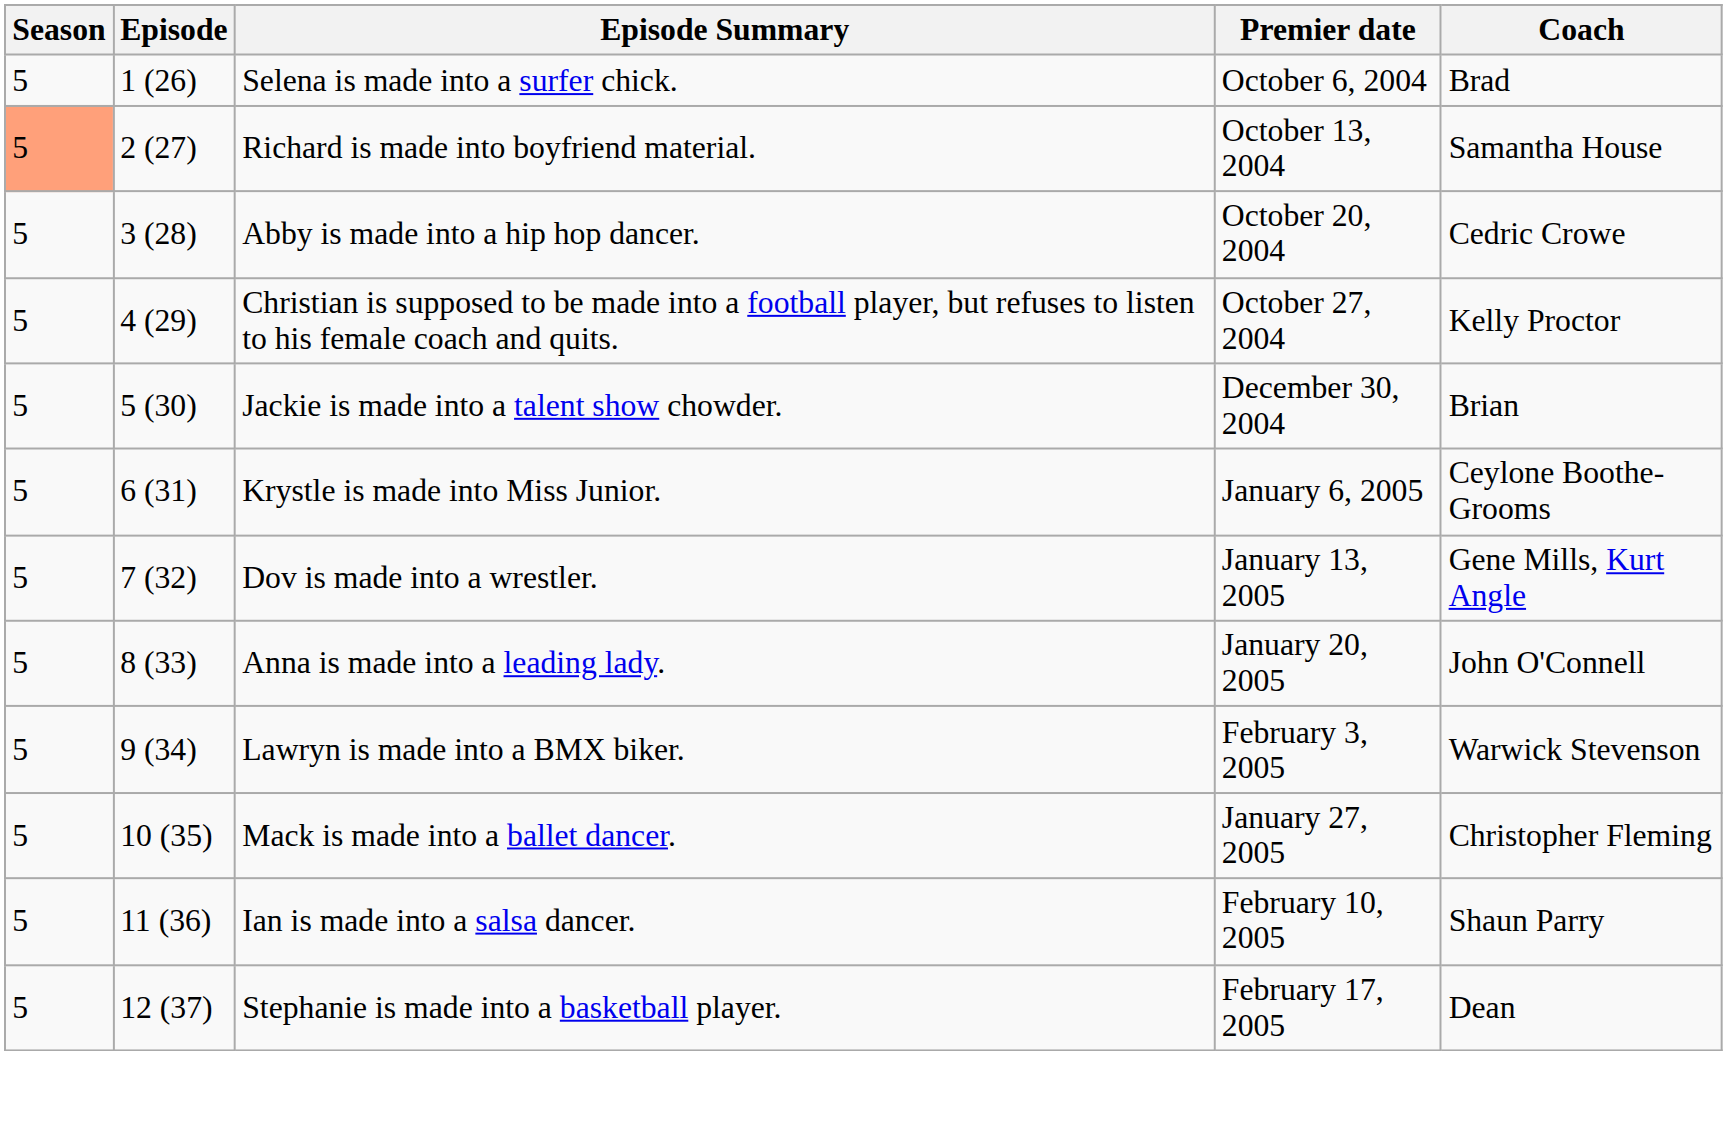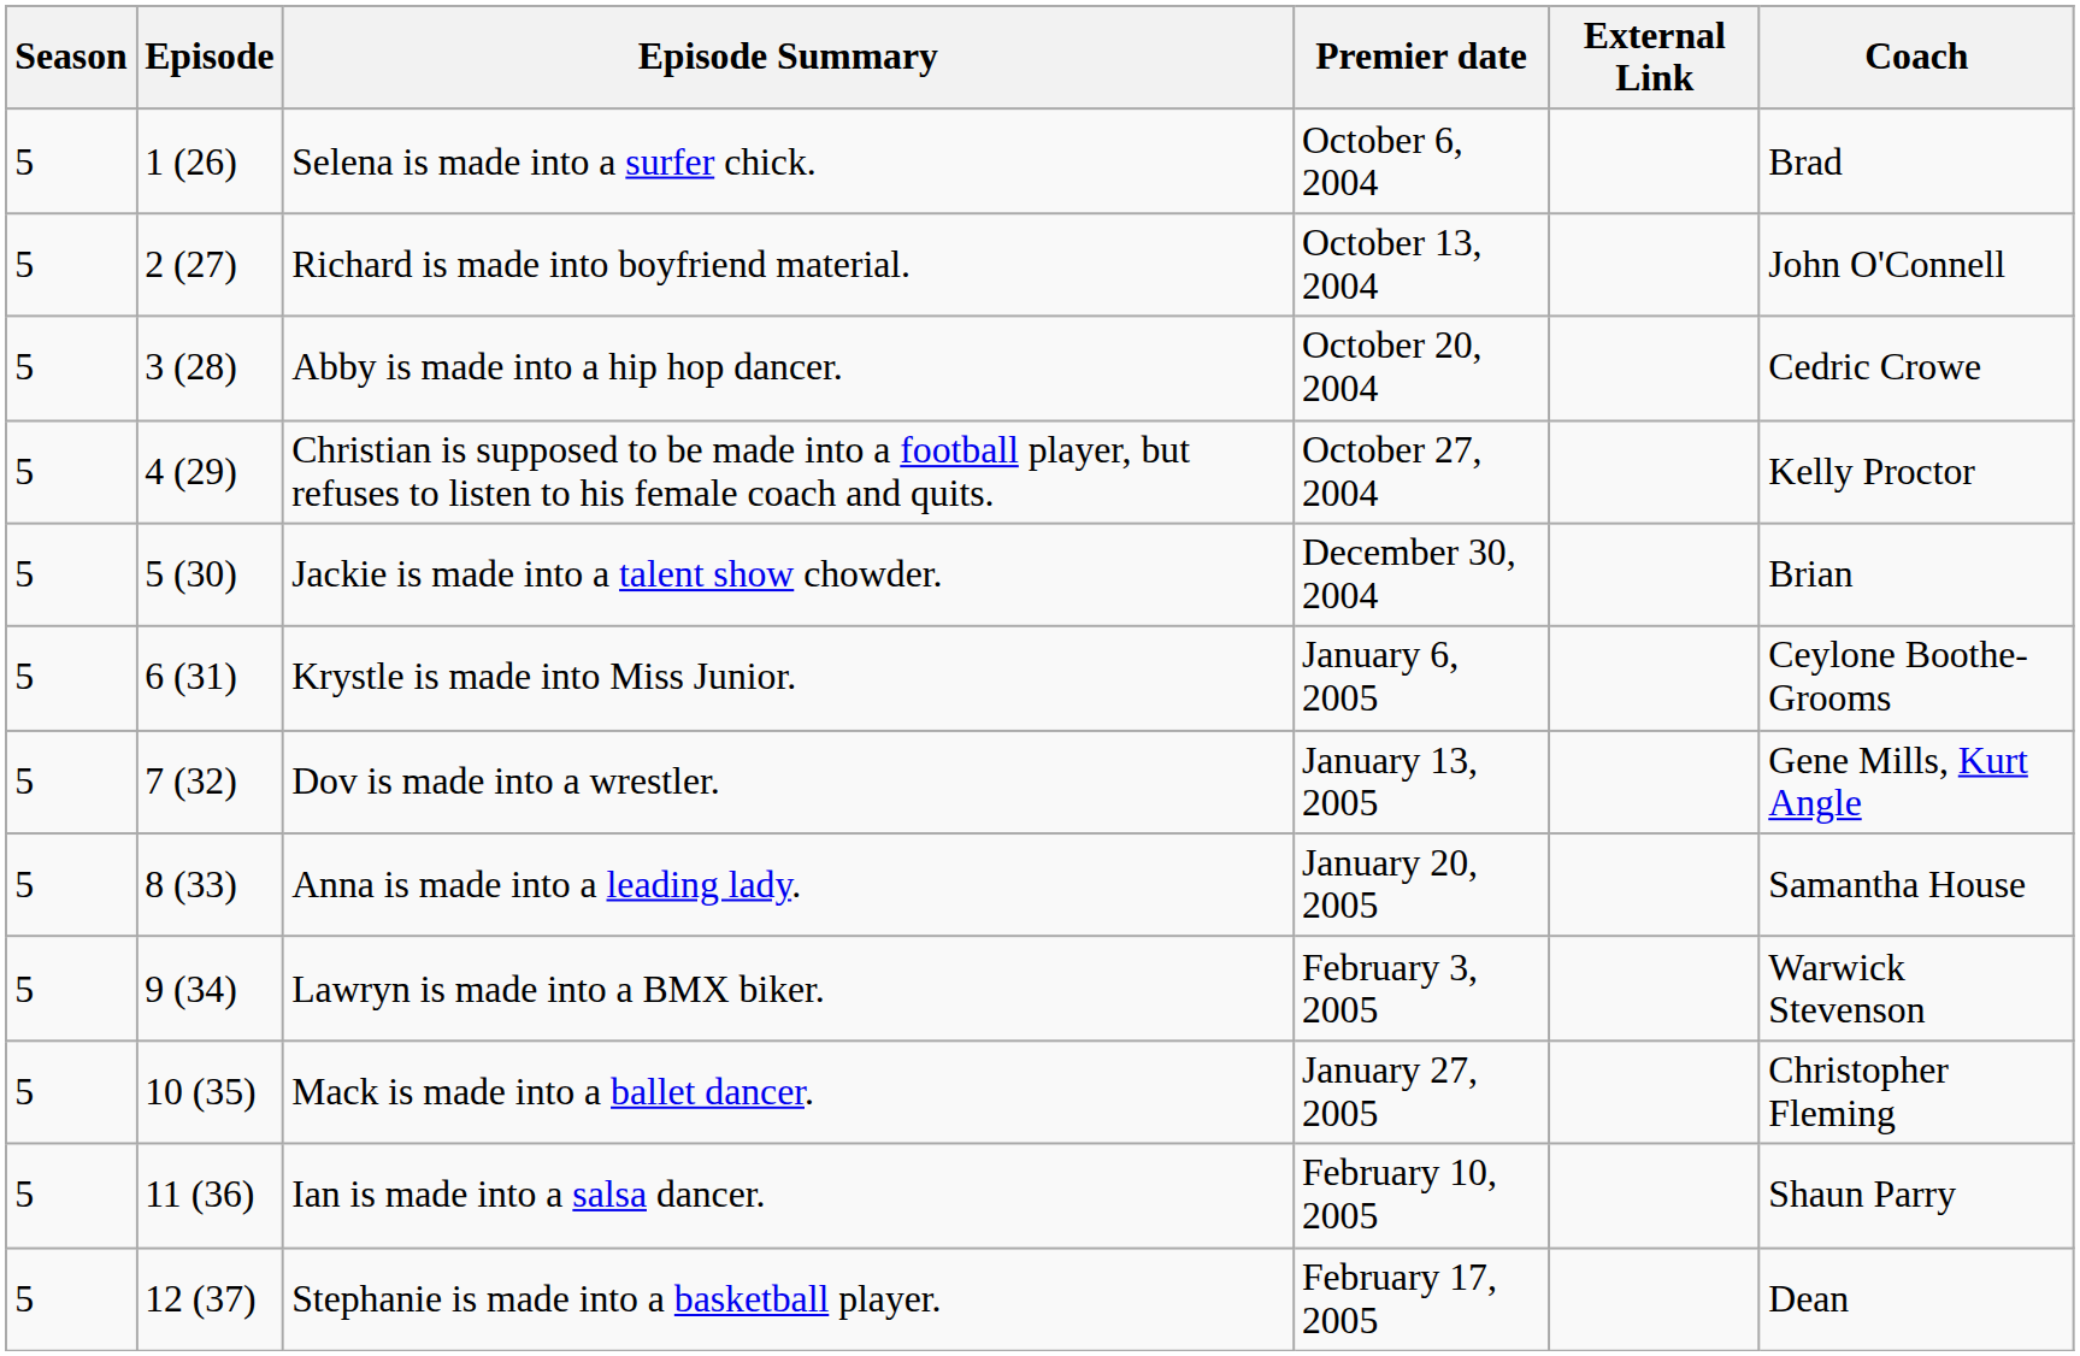+ column: External Link
Richard is made into boyfriend material. | Season: lightsalmon background -> no background
Richard is made into boyfriend material. | Coach: Samantha House -> John O'Connell
Anna is made into a leading lady. | Coach: John O'Connell -> Samantha House
